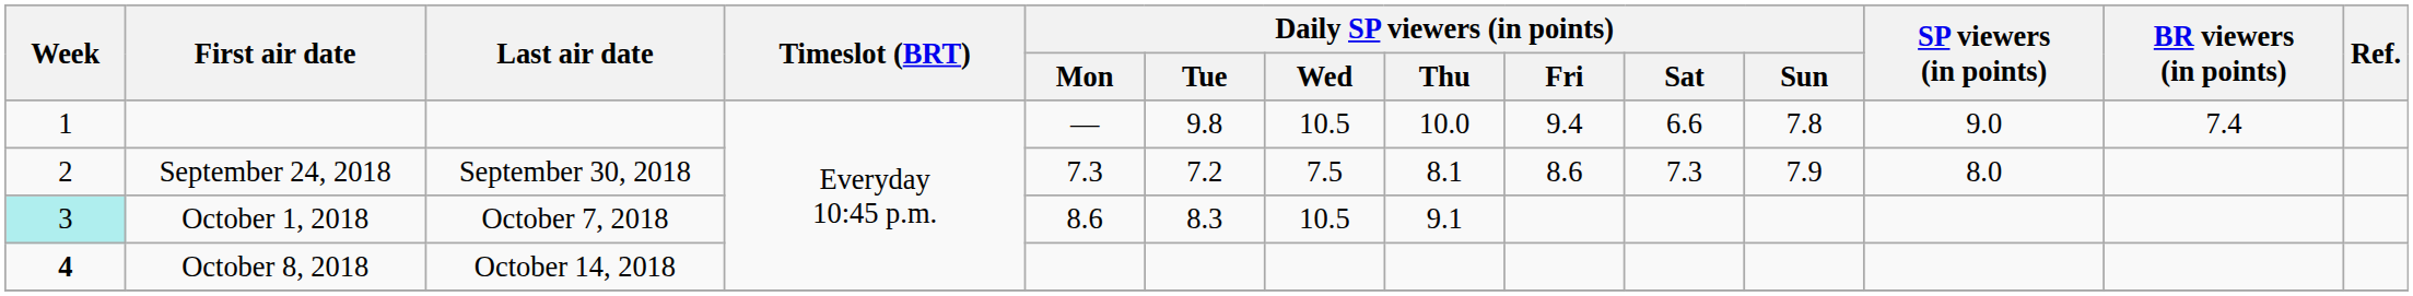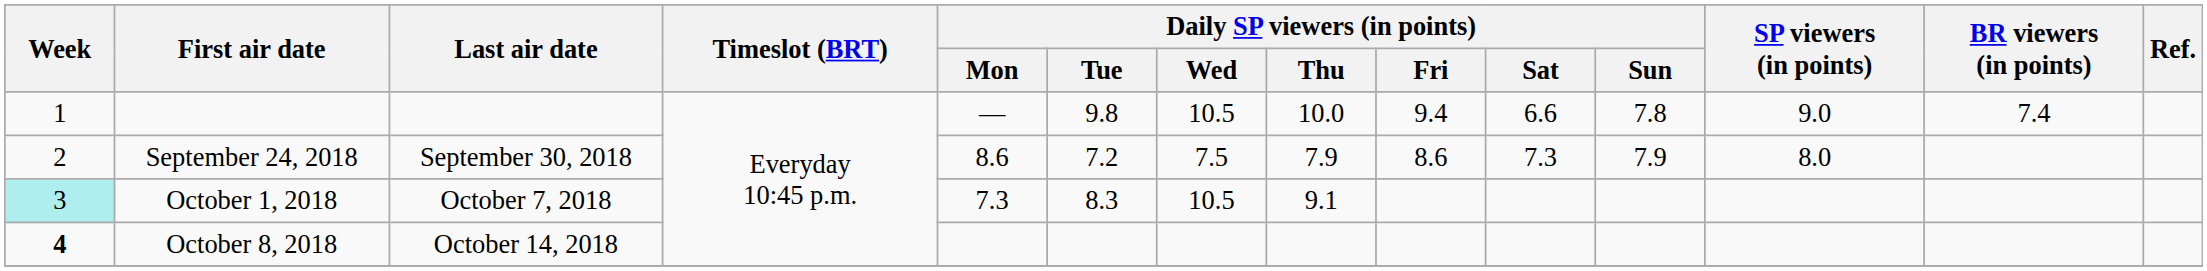September 24, 2018 | Daily SP viewers (in points) / Mon: 7.3 -> 8.6
September 24, 2018 | Daily SP viewers (in points) / Thu: 8.1 -> 7.9
October 1, 2018 | Daily SP viewers (in points) / Mon: 8.6 -> 7.3
